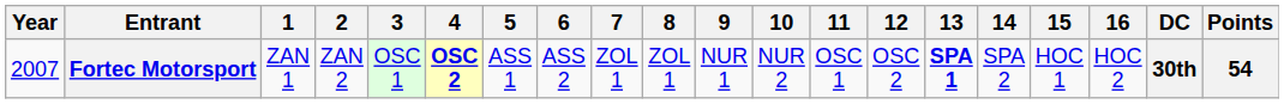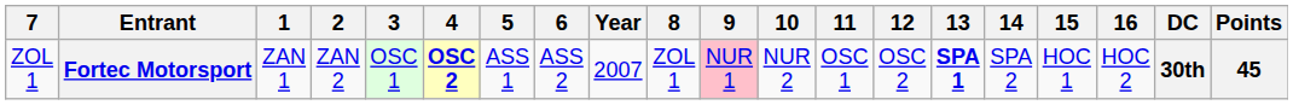columns swapped: Year <-> 7
Fortec Motorsport | 9: no background -> pink background
Fortec Motorsport | Points: 54 -> 45
